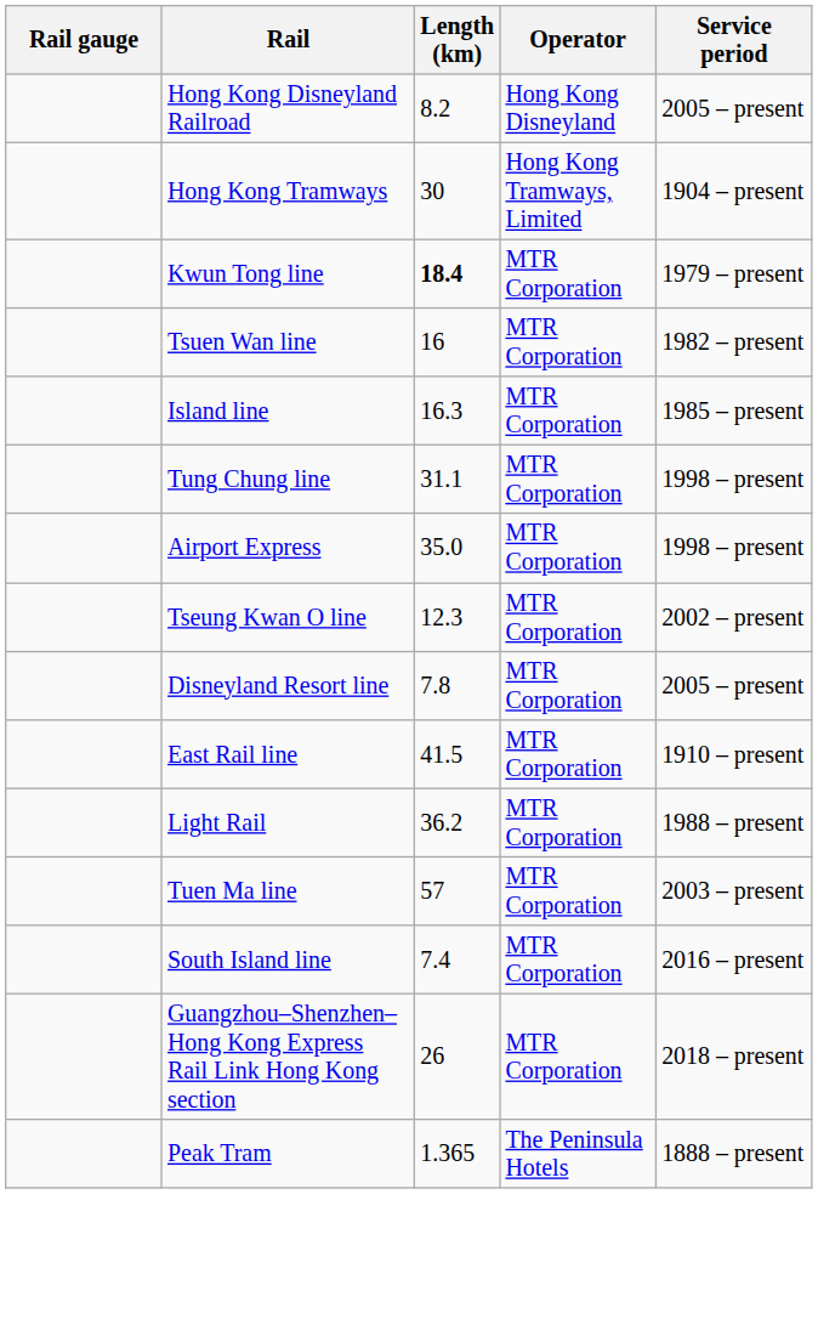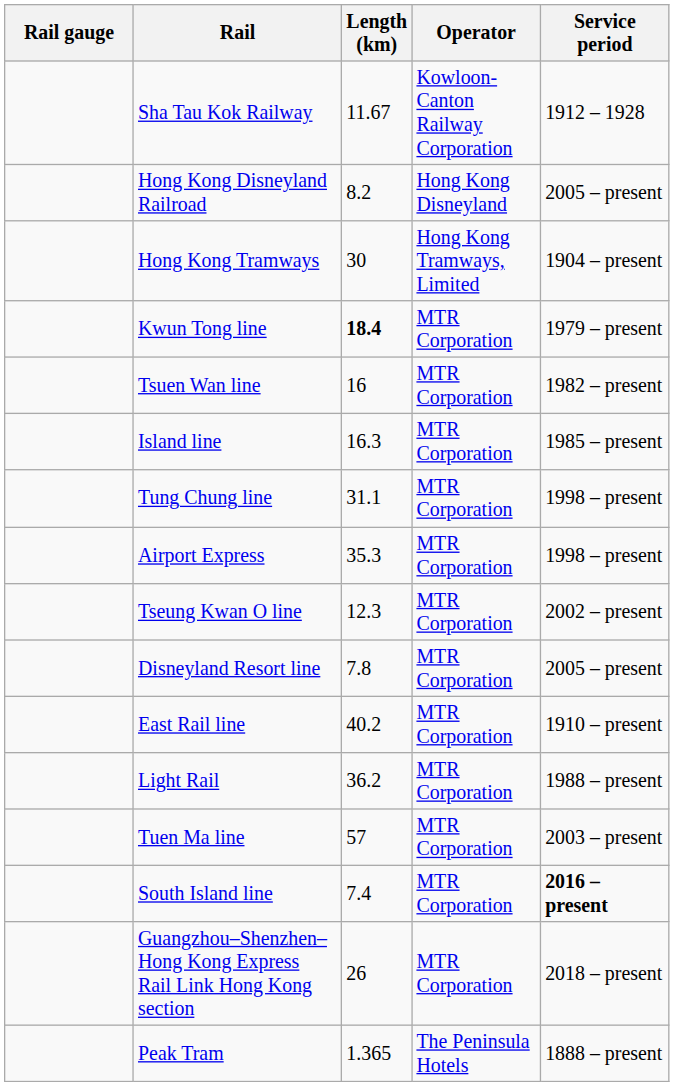+ row: Sha Tau Kok Railway | 11.67 | Kowloon-Canton Railway Corporation | 1912 – 1928
Airport Express | Length (km): 35.0 -> 35.3
East Rail line | Length (km): 41.5 -> 40.2
South Island line | Service period: normal -> bold
